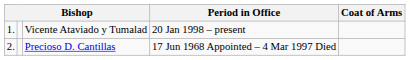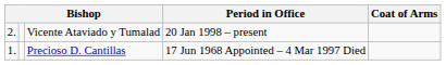Vicente Ataviado y Tumalad | column 1: 1. -> 2.
Precioso D. Cantillas | column 1: 2. -> 1.
